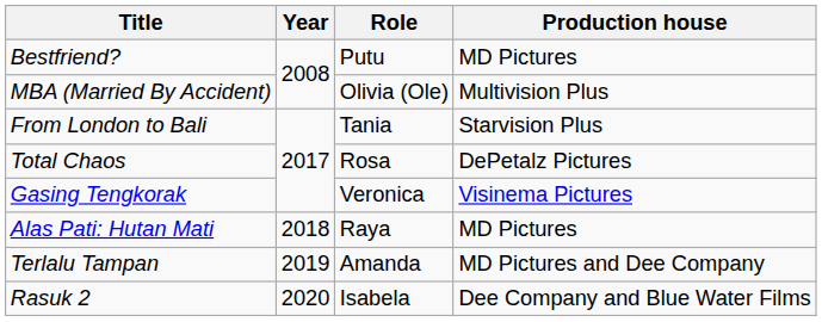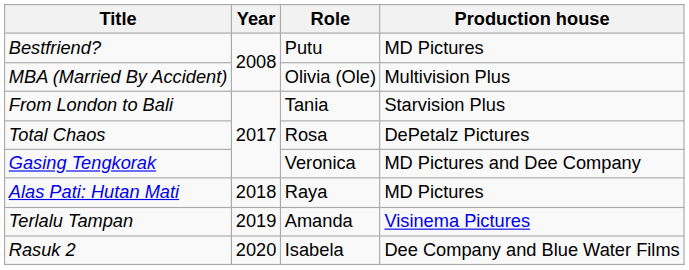Gasing Tengkorak | Production house: Visinema Pictures -> MD Pictures and Dee Company
Terlalu Tampan | Production house: MD Pictures and Dee Company -> Visinema Pictures
